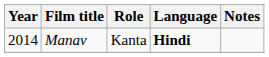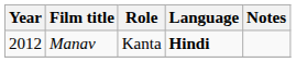Manav | Year: 2014 -> 2012
